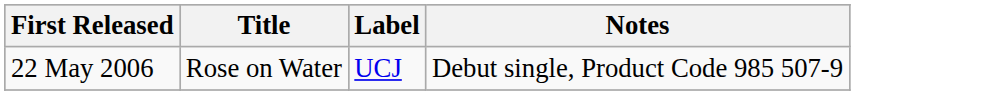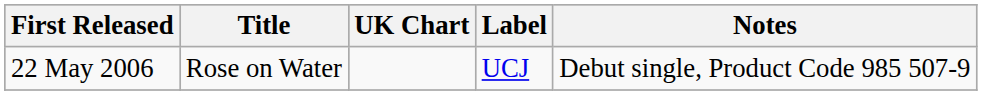+ column: UK Chart
